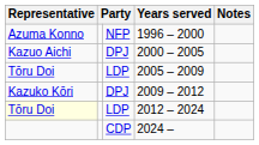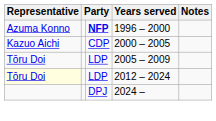1996 – 2000 | column 3: normal -> bold
2000 – 2005 | column 3: DPJ -> CDP
- row: Kazuko Kōri | DPJ | 2009 – 2012
2024 – | column 3: CDP -> DPJ
